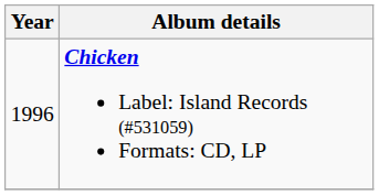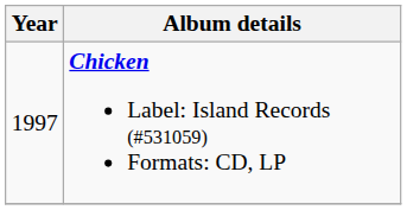Chicken Label: Island Records (#531059) Formats: CD, LP | Year: 1996 -> 1997
